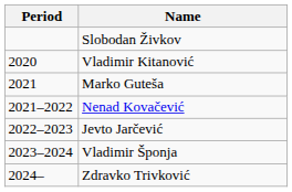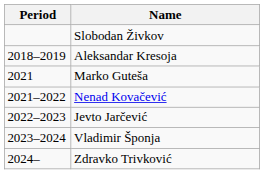+ row: 2018–2019 | Aleksandar Kresoja
- row: 2020 | Vladimir Kitanović
